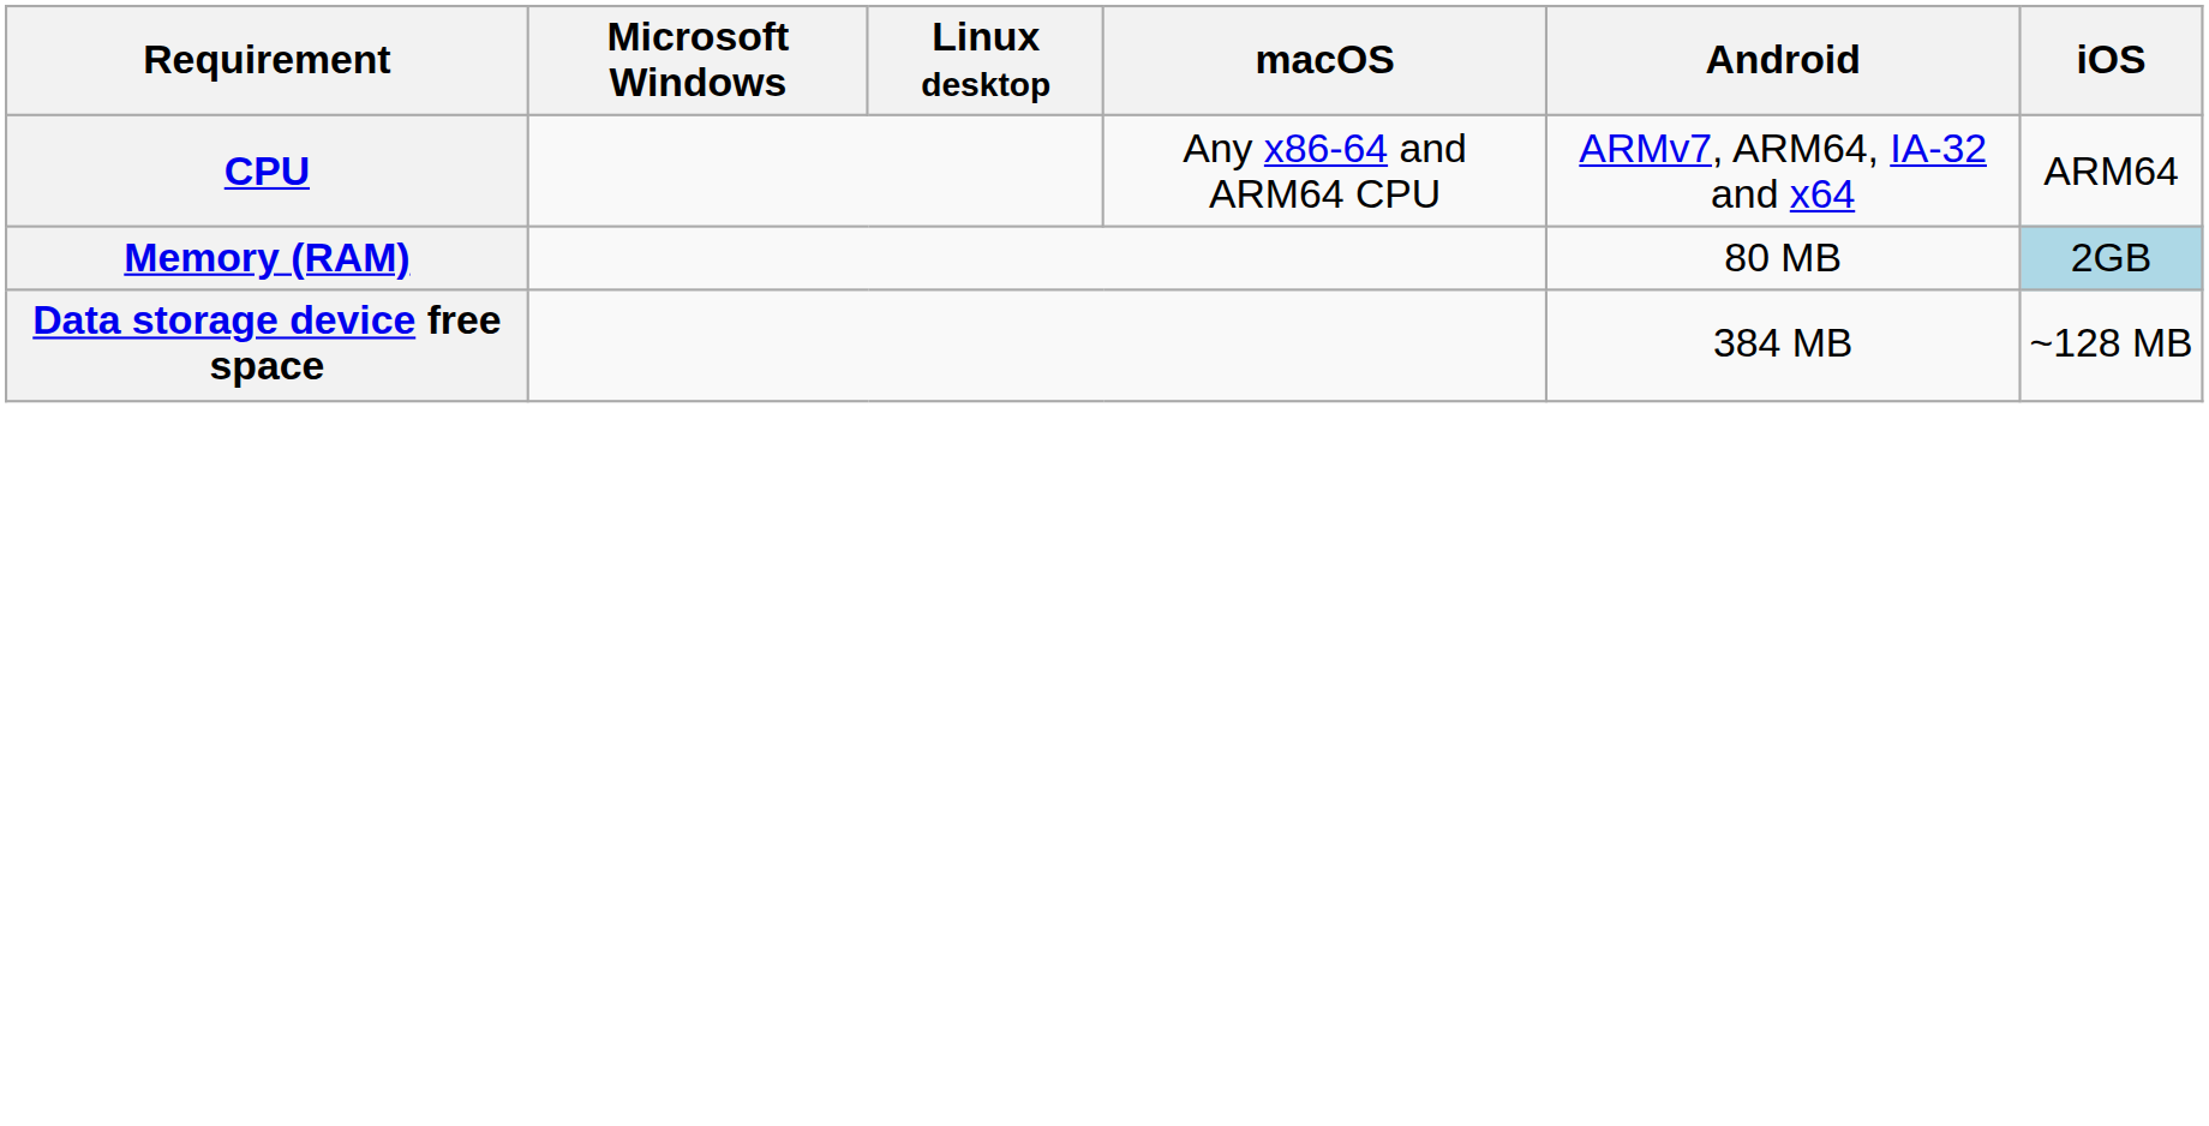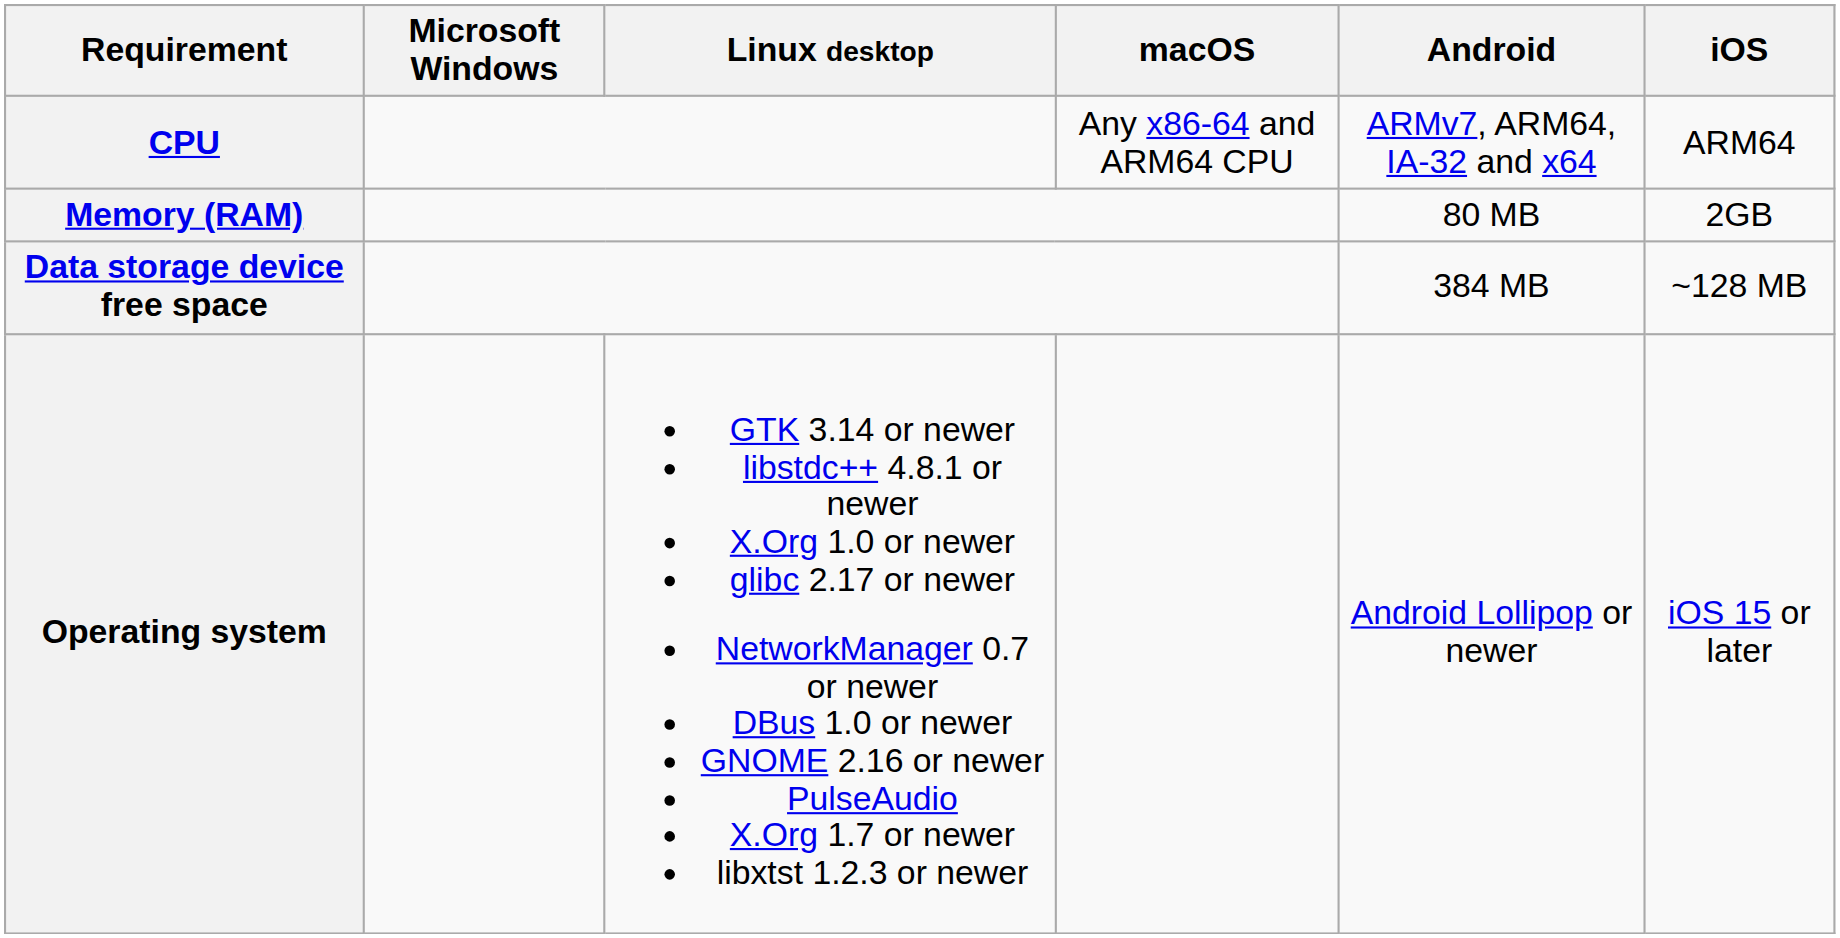Memory (RAM) | iOS: lightblue background -> no background
+ row: Operating system | GTK 3.14 or newer libstdc++ 4.8.1 or newer X.Org 1.0 or newer glibc 2.17 or newer NetworkManager 0.7 or newer DBus 1.0 or newer GNOME 2.16 or newer PulseAudio X.Org 1.7 or newer libxtst 1.2.3 or newer | Android Lollipop or newer | iOS 15 or later
